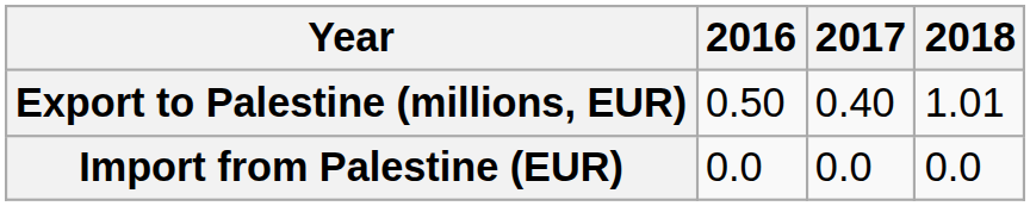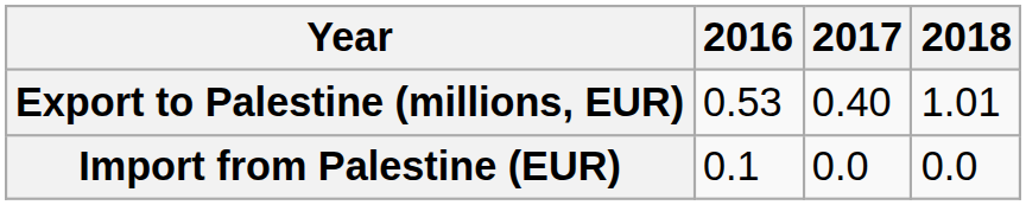Export to Palestine (millions, EUR) | 2016: 0.50 -> 0.53
Import from Palestine (EUR) | 2016: 0.0 -> 0.1
